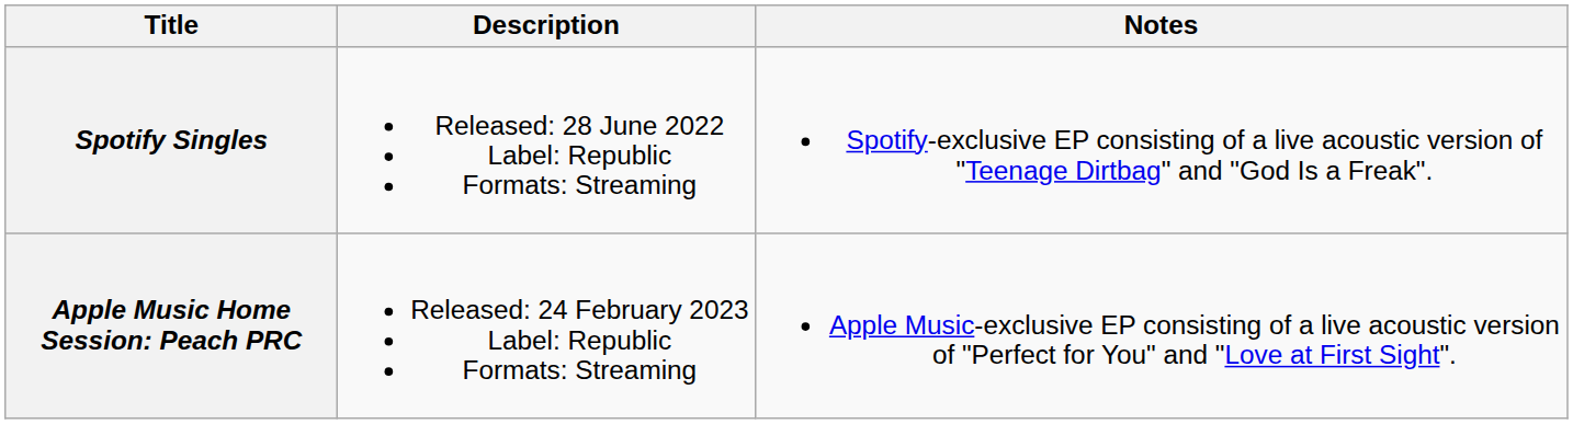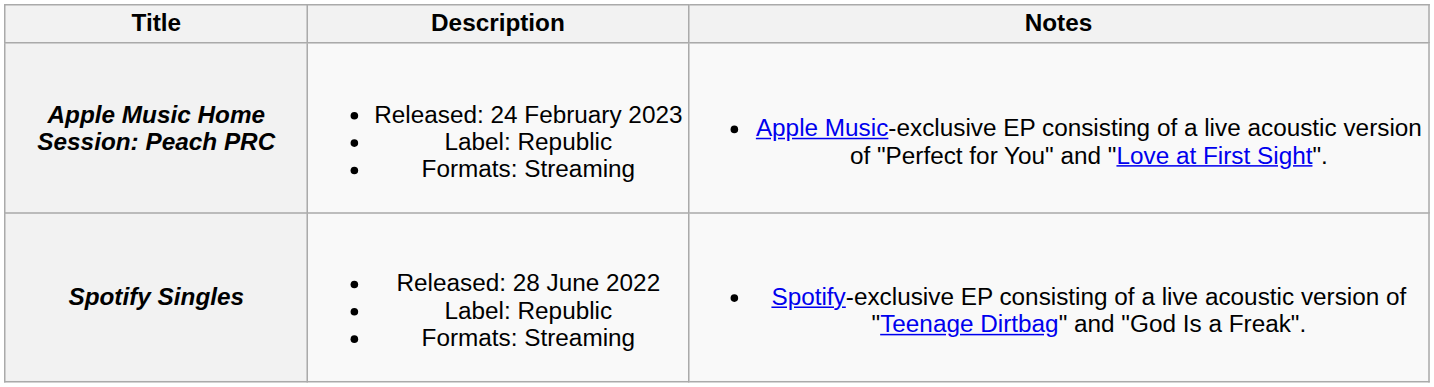rows swapped: Spotify Singles <-> Apple Music Home Session: Peach PRC
